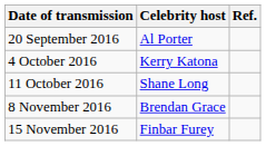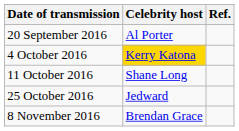4 October 2016 | Celebrity host: no background -> gold background
+ row: 25 October 2016 | Jedward
- row: 15 November 2016 | Finbar Furey
